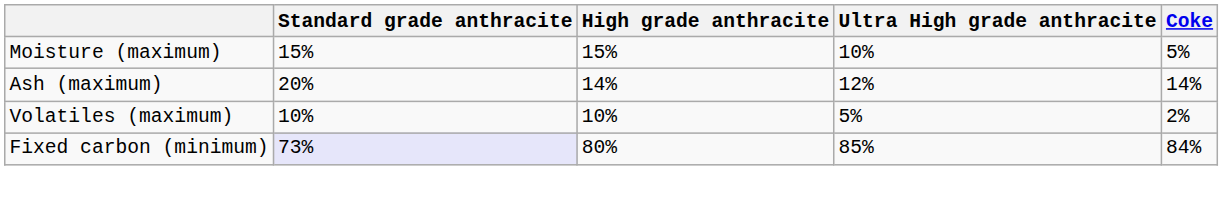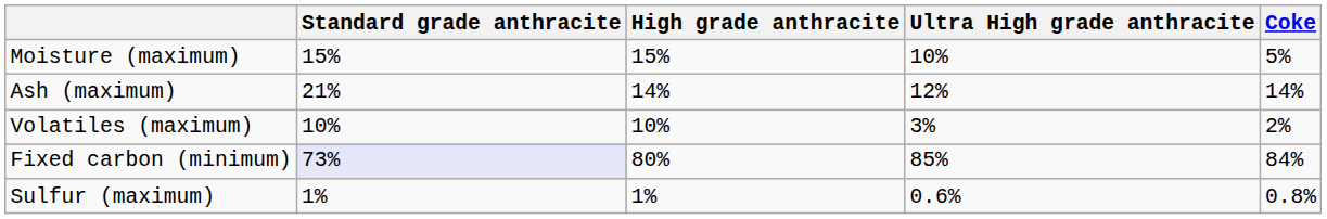Ash (maximum) | Standard grade anthracite: 20% -> 21%
Volatiles (maximum) | Ultra High grade anthracite: 5% -> 3%
+ row: Sulfur (maximum) | 1% | 1% | 0.6% | 0.8%
